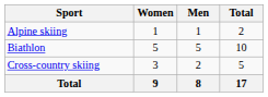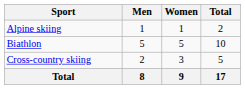columns swapped: Men <-> Women
